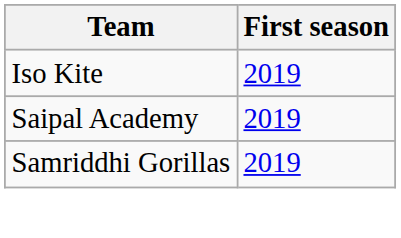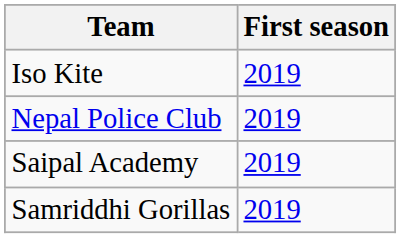+ row: Nepal Police Club | 2019
